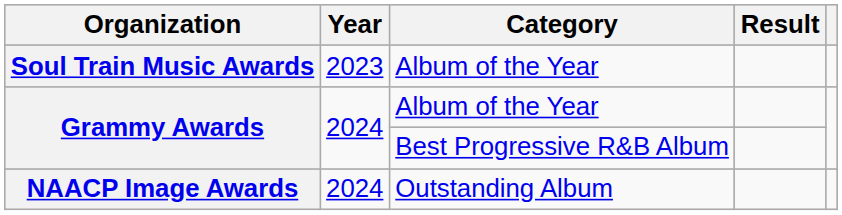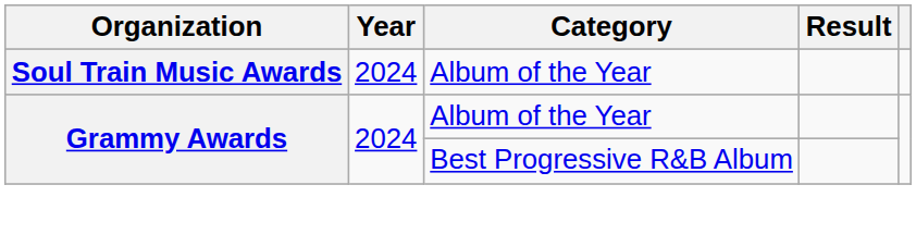Soul Train Music Awards | Year: 2023 -> 2024
- row: NAACP Image Awards | 2024 | Outstanding Album
